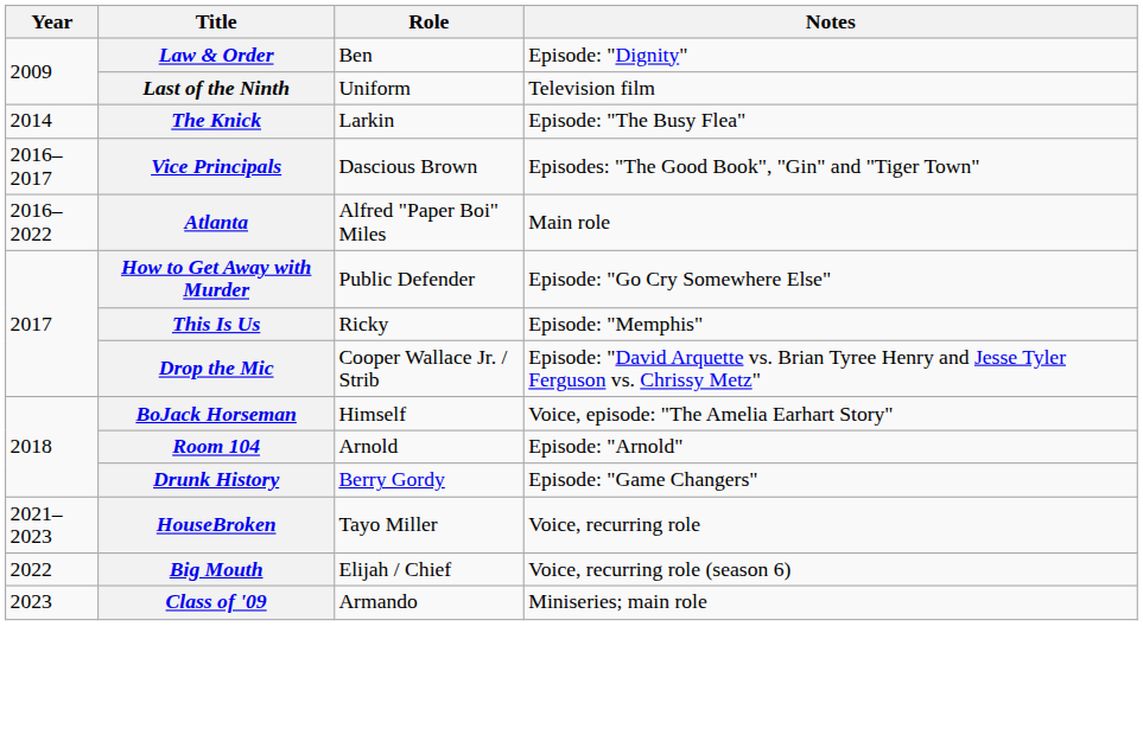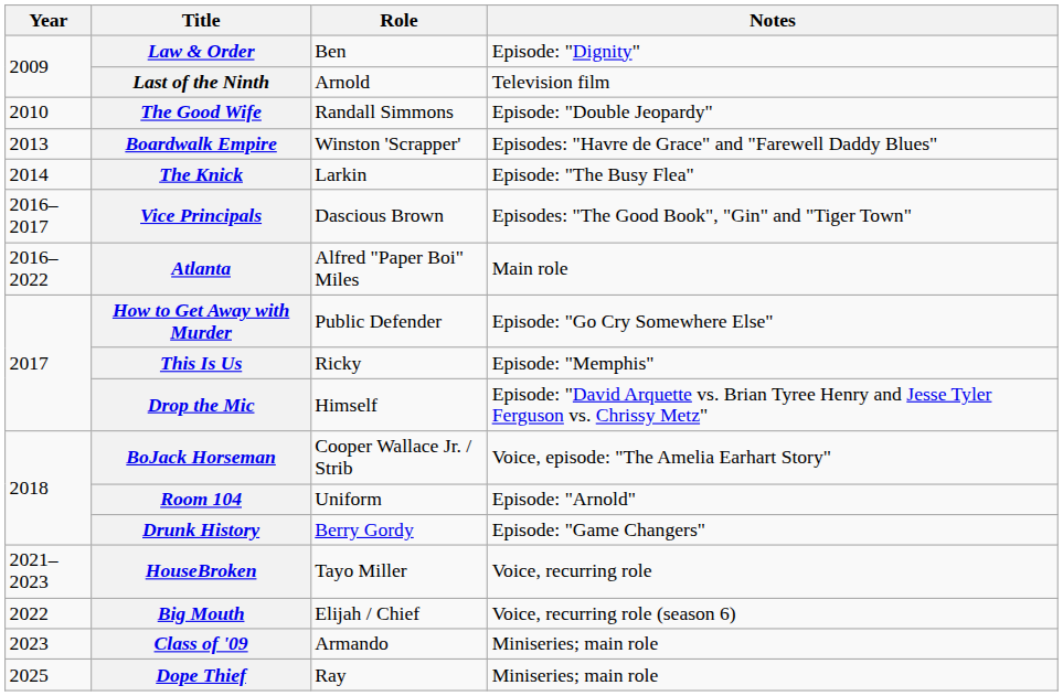Last of the Ninth | Role: Uniform -> Arnold
+ row: 2010 | The Good Wife | Randall Simmons | Episode: "Double Jeopardy"
+ row: 2013 | Boardwalk Empire | Winston 'Scrapper' | Episodes: "Havre de Grace" and "Farewell Daddy Blues"
Drop the Mic | Role: Cooper Wallace Jr. / Strib -> Himself
BoJack Horseman | Role: Himself -> Cooper Wallace Jr. / Strib
Room 104 | Role: Arnold -> Uniform
+ row: 2025 | Dope Thief | Ray | Miniseries; main role
